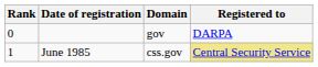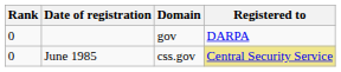June 1985 | Rank: 1 -> 0
